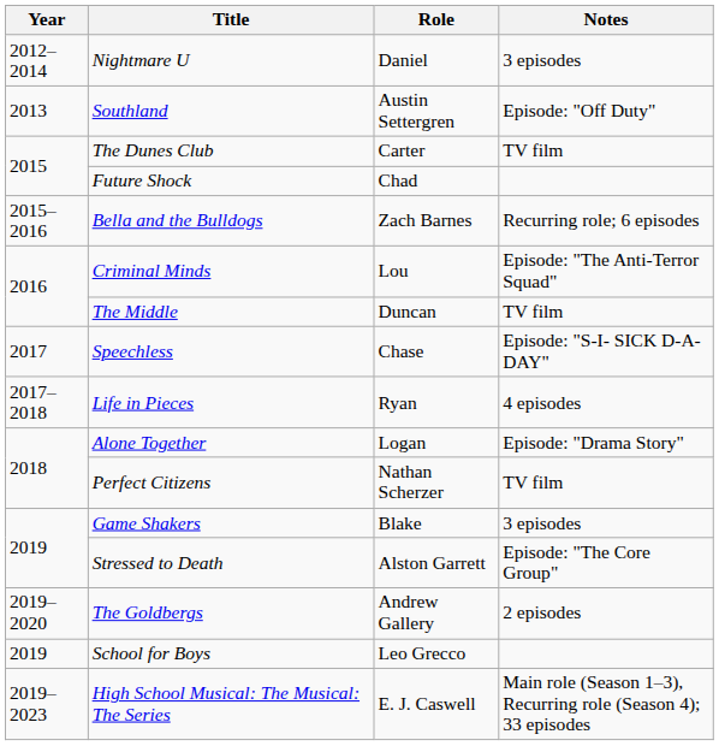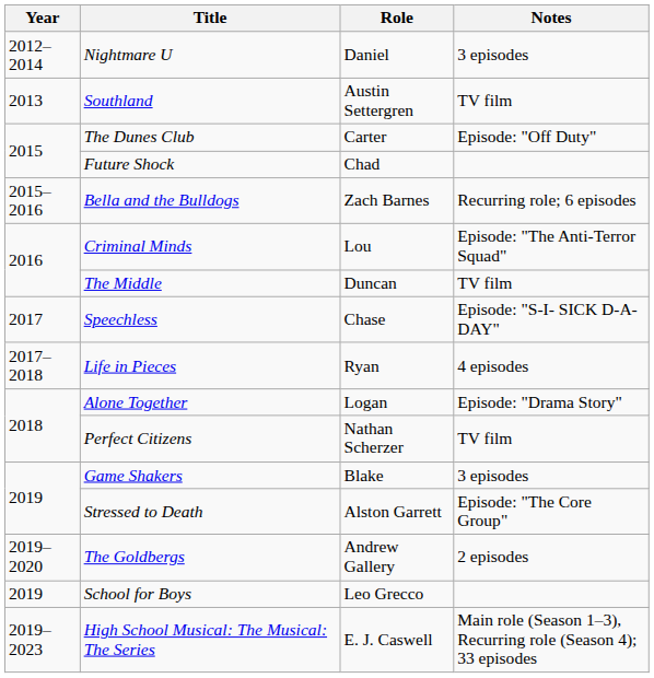Southland | Notes: Episode: "Off Duty" -> TV film
The Dunes Club | Notes: TV film -> Episode: "Off Duty"
